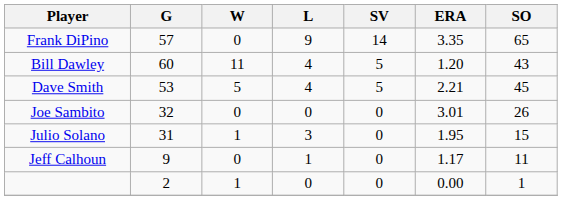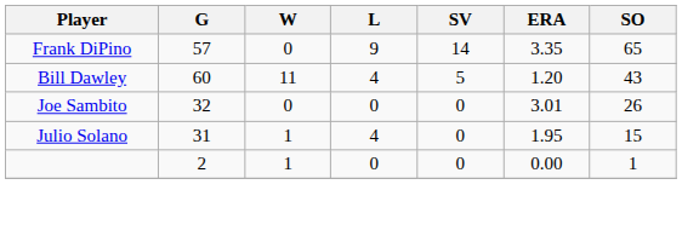- row: Dave Smith | 53 | 5 | 4 | 5 | 2.21 | 45
Julio Solano | L: 3 -> 4
- row: Jeff Calhoun | 9 | 0 | 1 | 0 | 1.17 | 11
